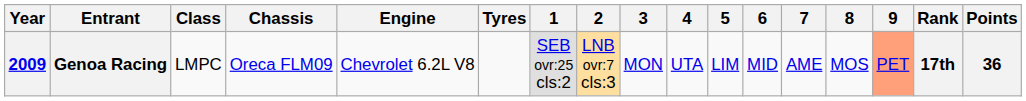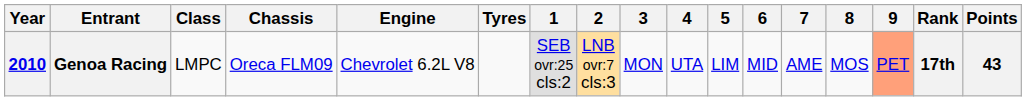Genoa Racing | Year: 2009 -> 2010
Genoa Racing | Points: 36 -> 43
